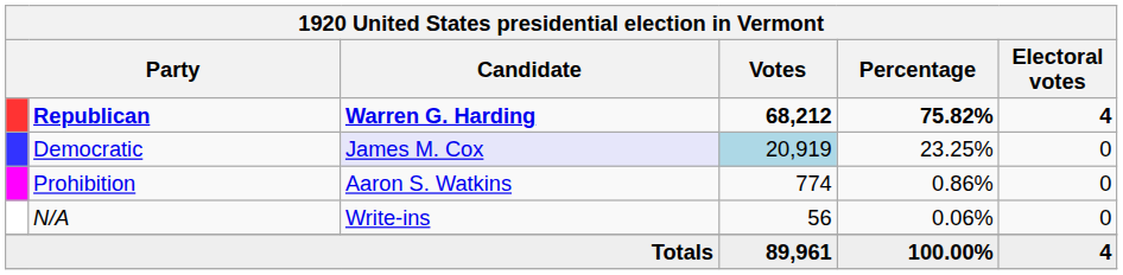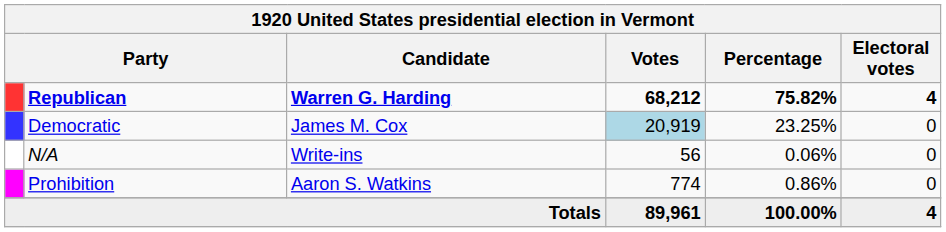Democratic | Candidate: lavender background -> no background
rows swapped: Prohibition <-> N/A
